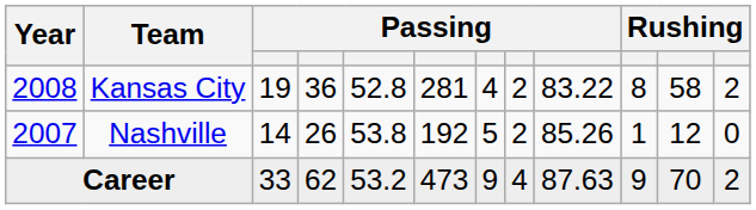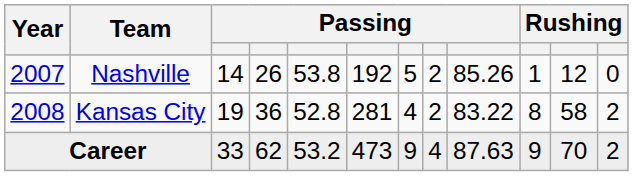rows swapped: Nashville <-> Kansas City
